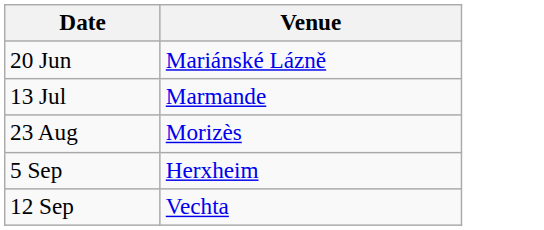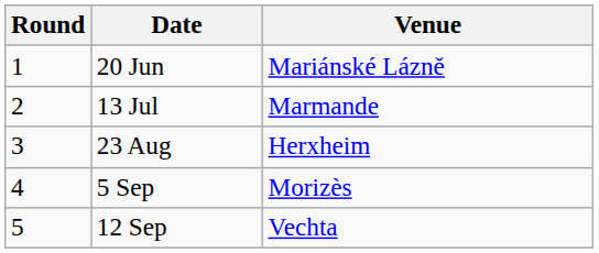+ column: Round | 1 | 2 | 3 | 4 | 5
23 Aug | Venue: Morizès -> Herxheim
5 Sep | Venue: Herxheim -> Morizès
